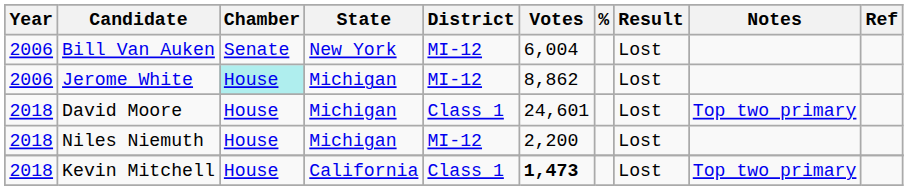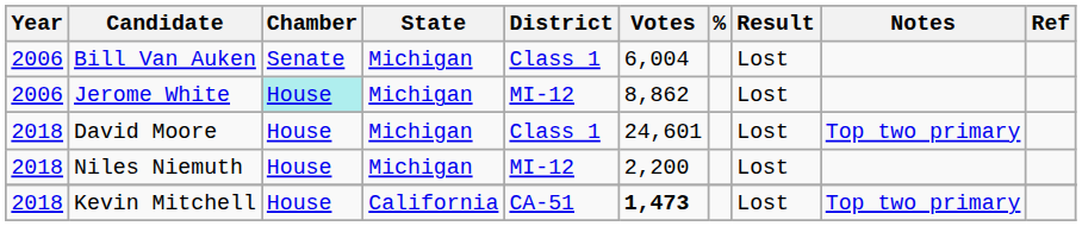Bill Van Auken | State: New York -> Michigan
Bill Van Auken | District: MI-12 -> Class 1
Kevin Mitchell | District: Class 1 -> CA-51
